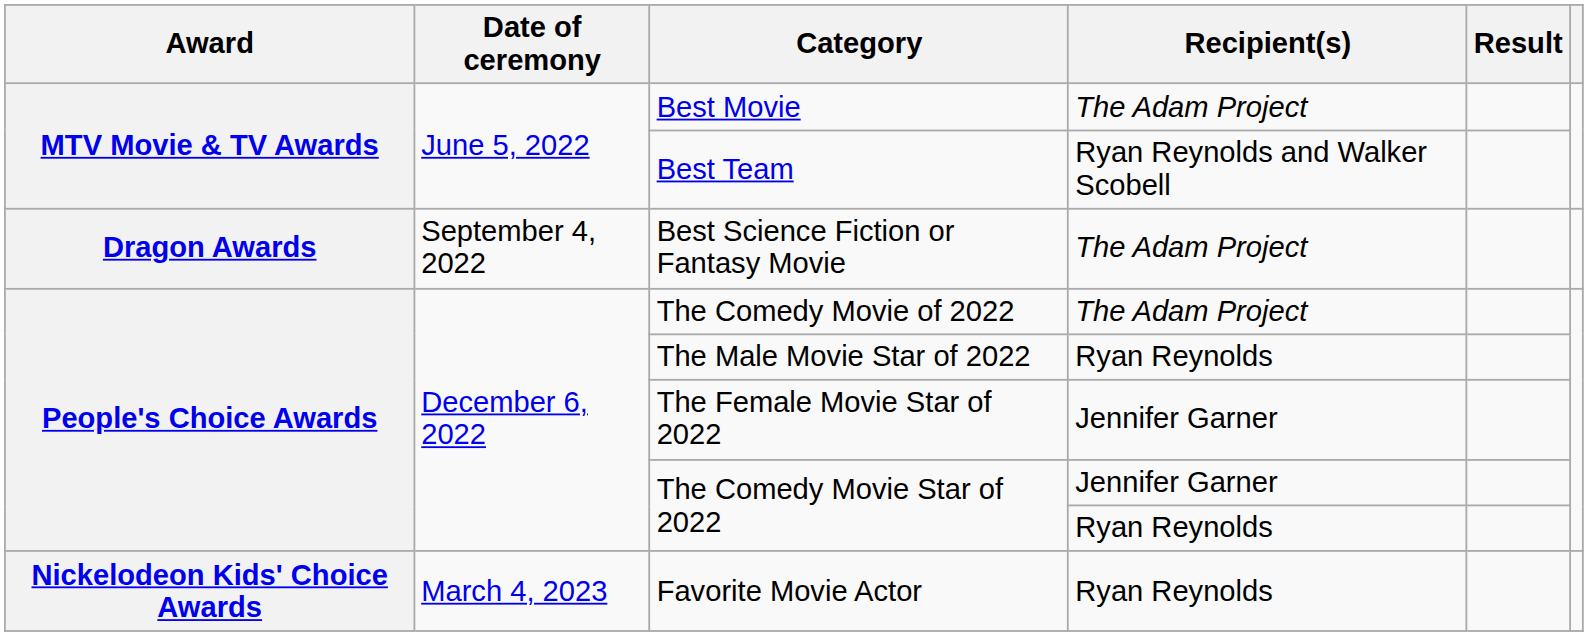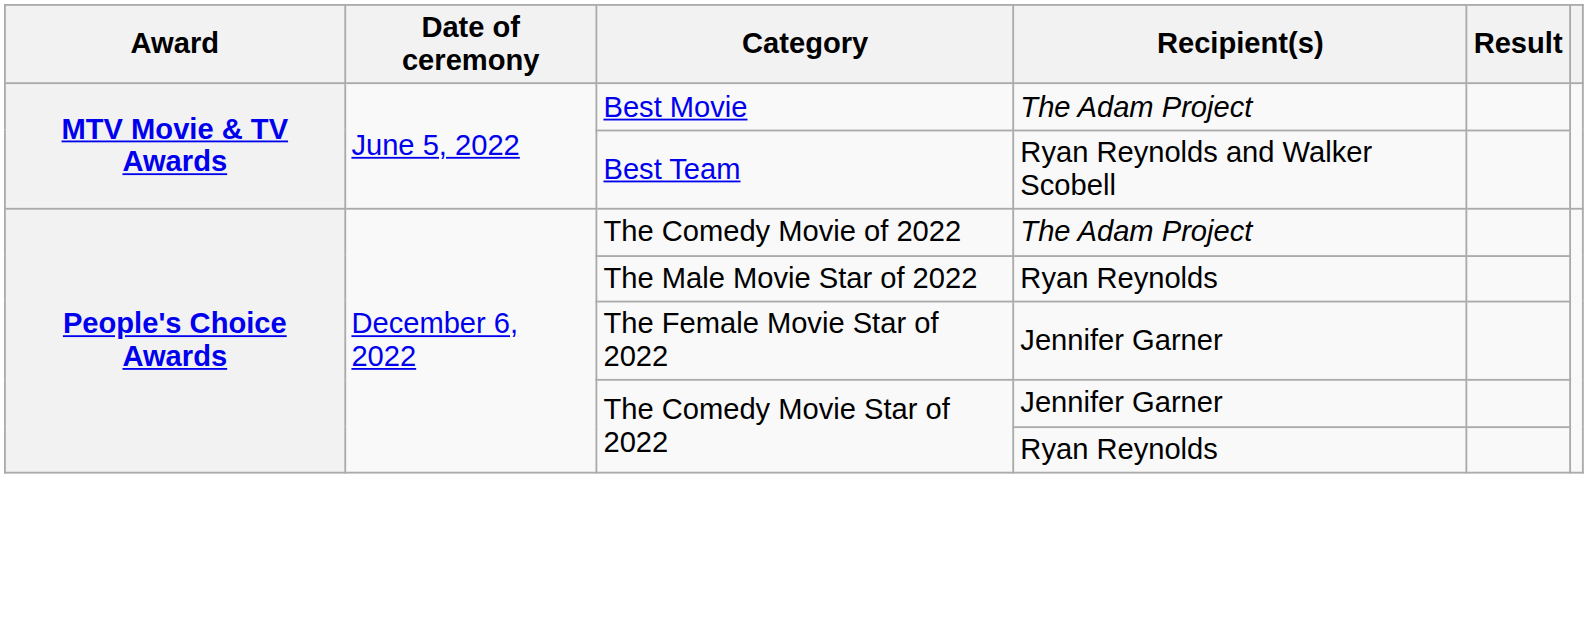- row: Dragon Awards | September 4, 2022 | Best Science Fiction or Fantasy Movie | The Adam Project
- row: Nickelodeon Kids' Choice Awards | March 4, 2023 | Favorite Movie Actor | Ryan Reynolds
